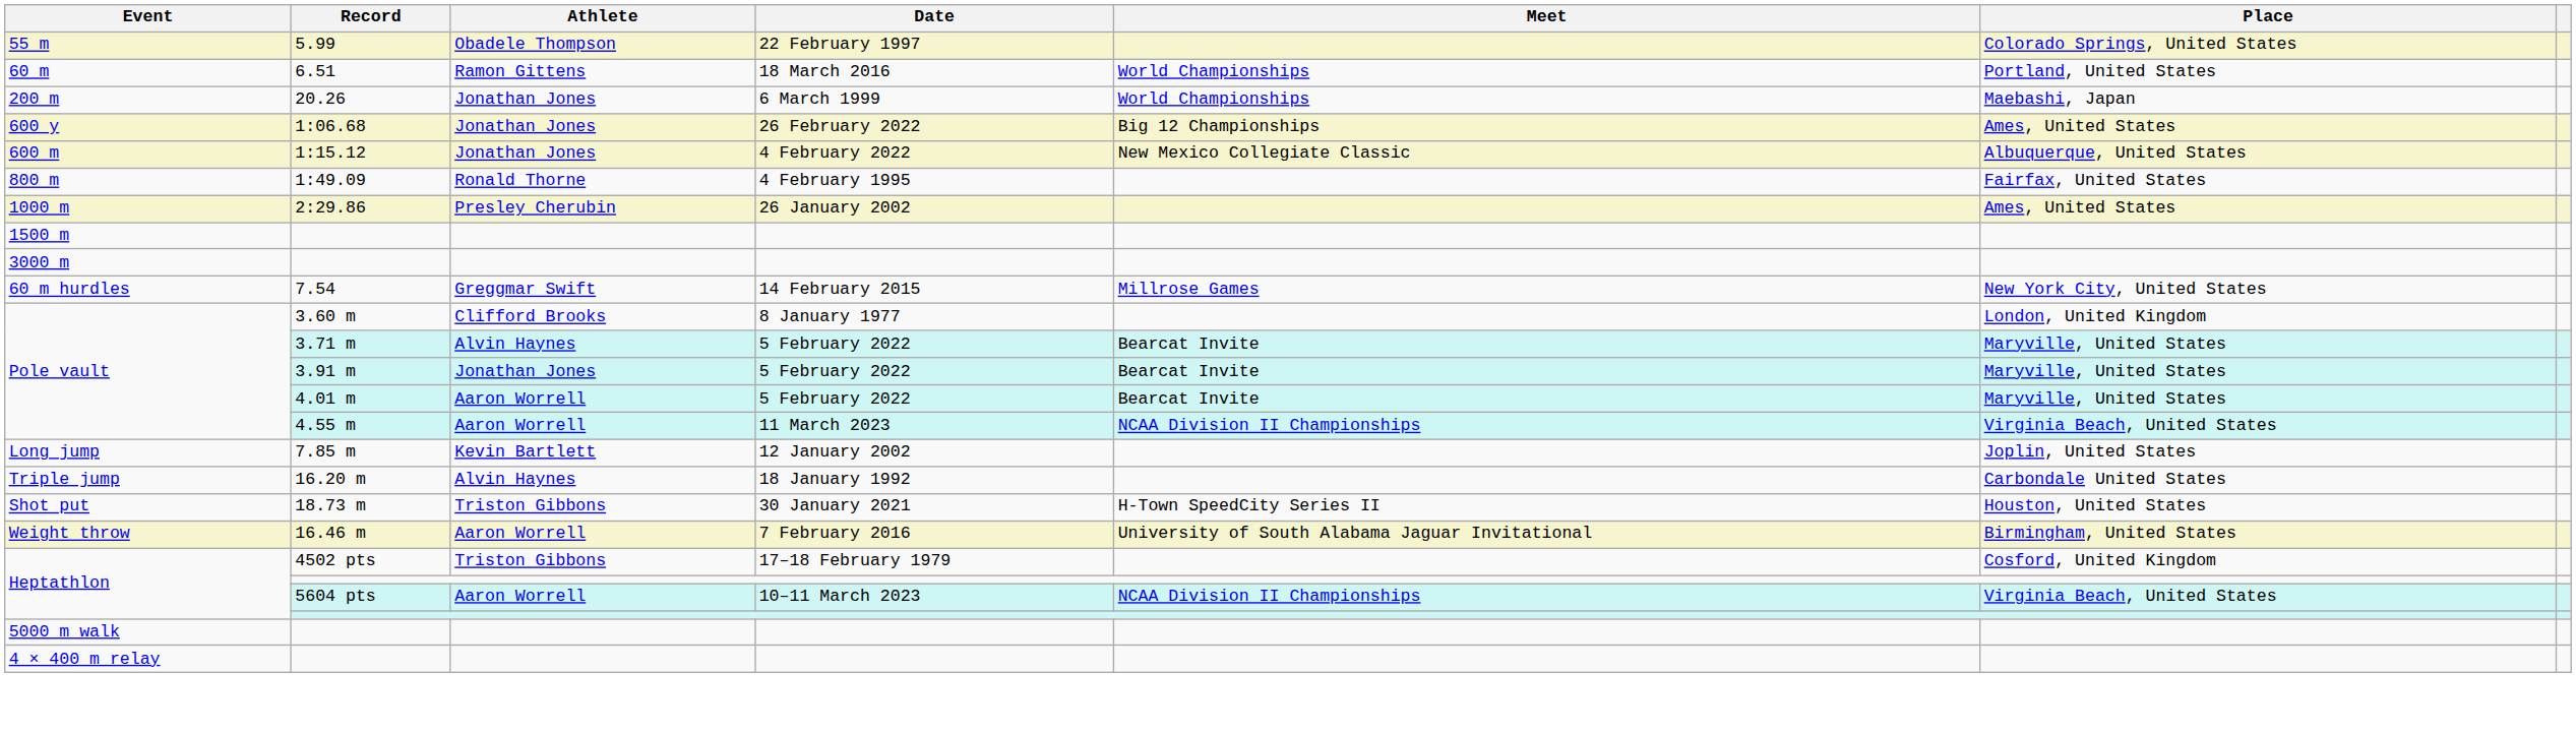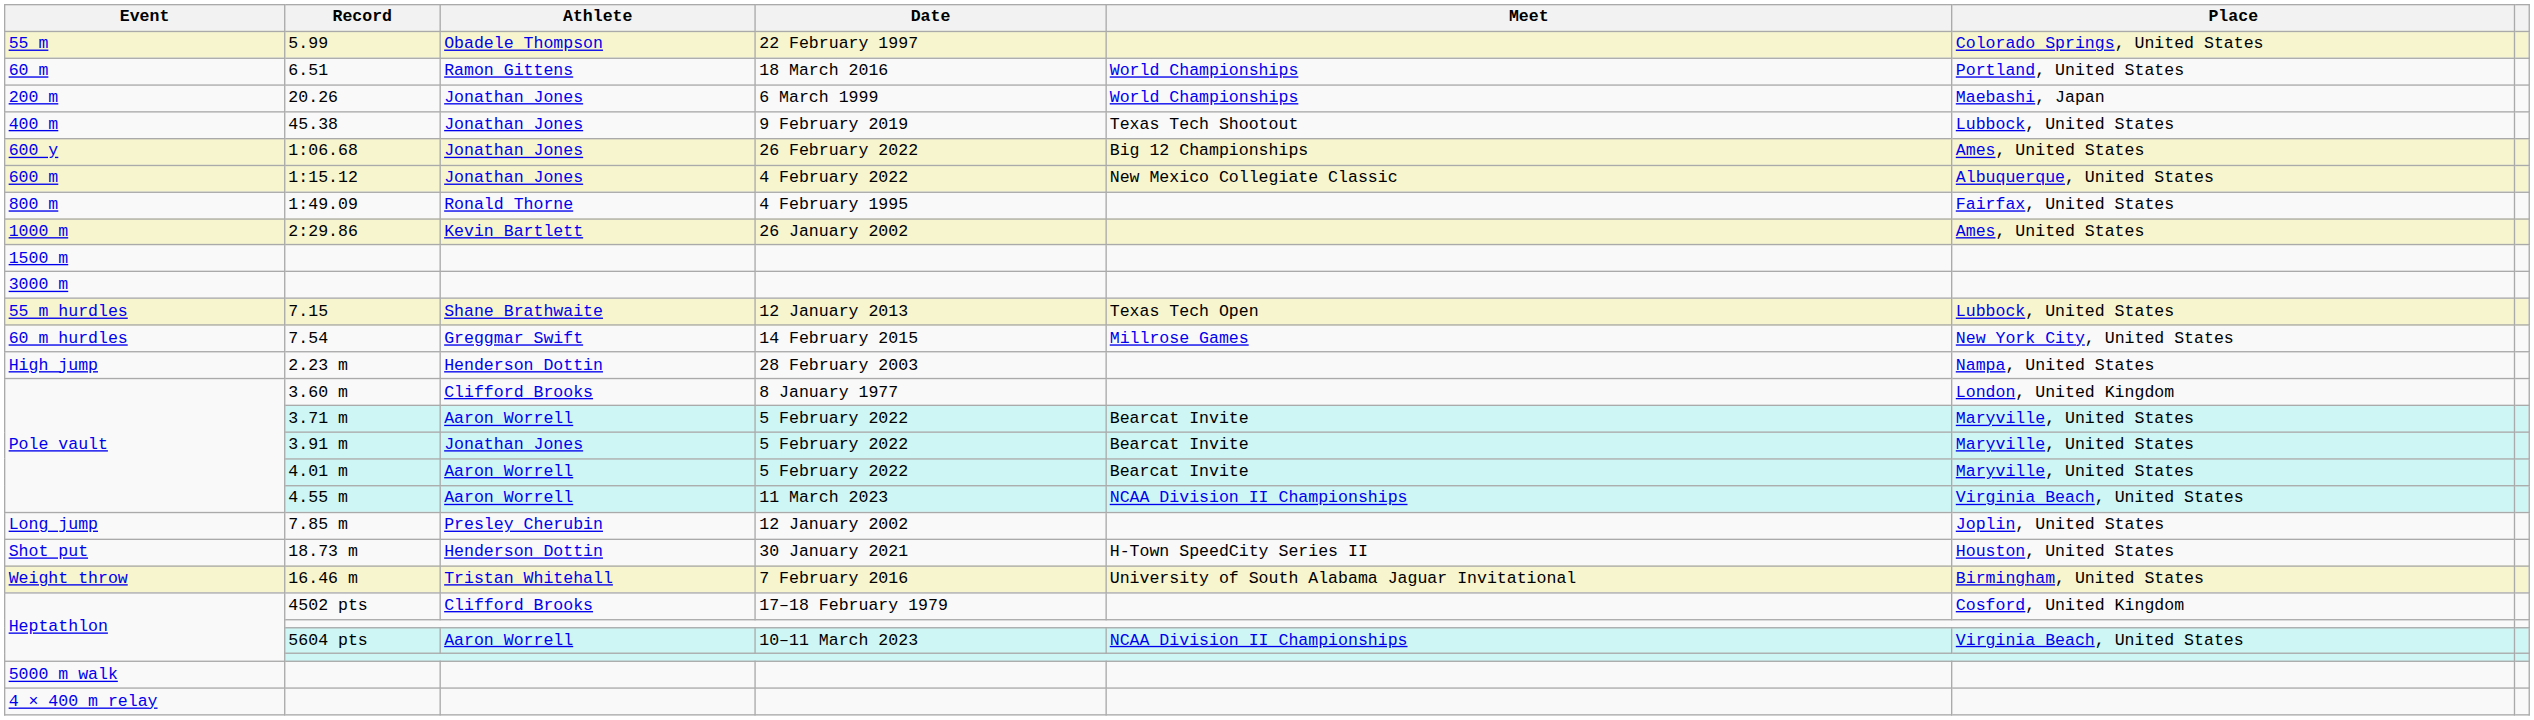+ row: 400 m | 45.38 | Jonathan Jones | 9 February 2019 | Texas Tech Shootout | Lubbock, United States
2:29.86 | Athlete: Presley Cherubin -> Kevin Bartlett
+ row: 55 m hurdles | 7.15 | Shane Brathwaite | 12 January 2013 | Texas Tech Open | Lubbock, United States
+ row: High jump | 2.23 m | Henderson Dottin | 28 February 2003 | Nampa, United States
3.71 m | Athlete: Alvin Haynes -> Aaron Worrell
7.85 m | Athlete: Kevin Bartlett -> Presley Cherubin
- row: Triple jump | 16.20 m | Alvin Haynes | 18 January 1992 | Carbondale United States
18.73 m | Athlete: Triston Gibbons -> Henderson Dottin
16.46 m | Athlete: Aaron Worrell -> Tristan Whitehall
4502 pts | Athlete: Triston Gibbons -> Clifford Brooks
